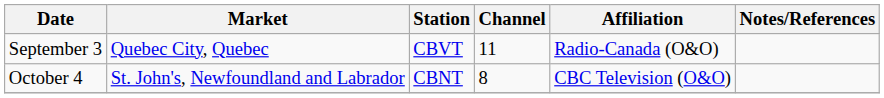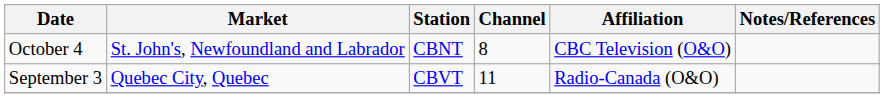rows swapped: September 3 <-> October 4
